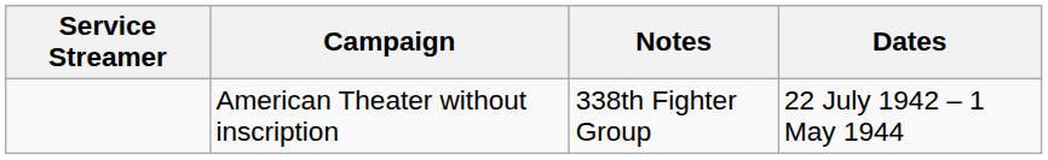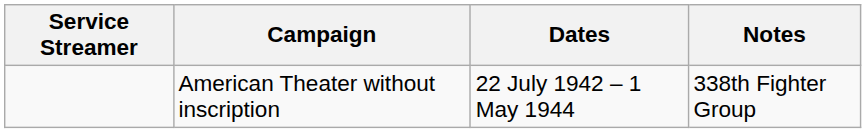columns swapped: Dates <-> Notes
